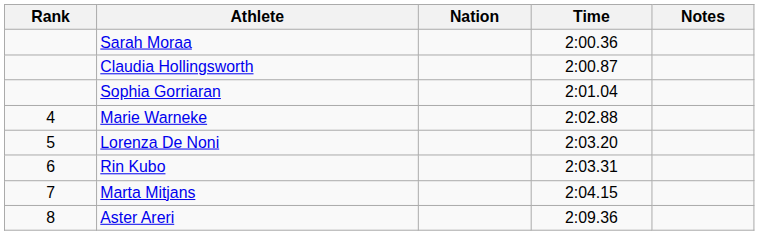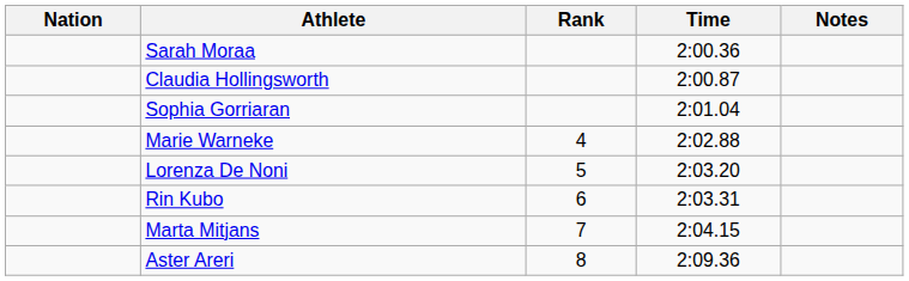columns swapped: Rank <-> Nation
